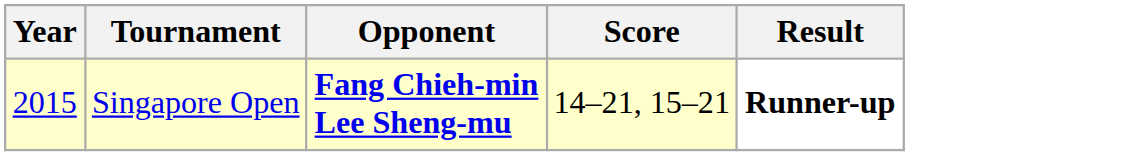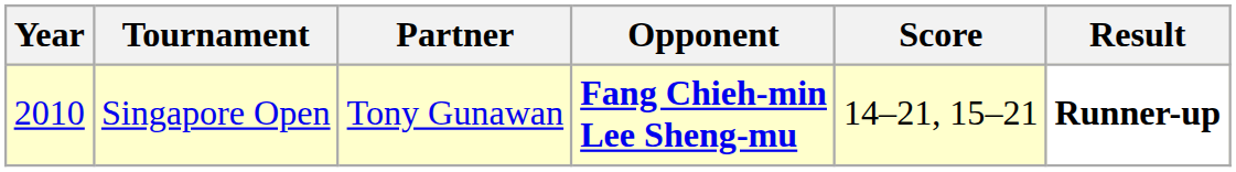+ column: Partner | Tony Gunawan
Singapore Open | Year: 2015 -> 2010
